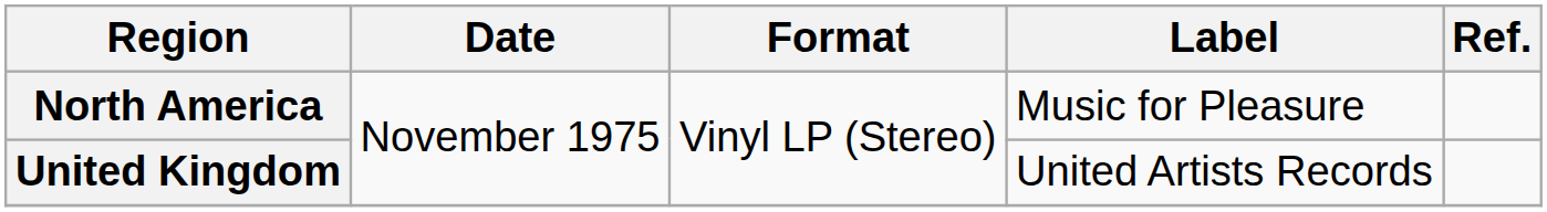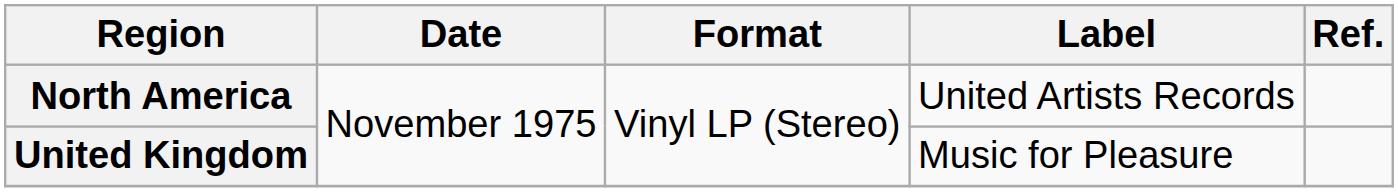North America | Label: Music for Pleasure -> United Artists Records
United Kingdom | Label: United Artists Records -> Music for Pleasure
